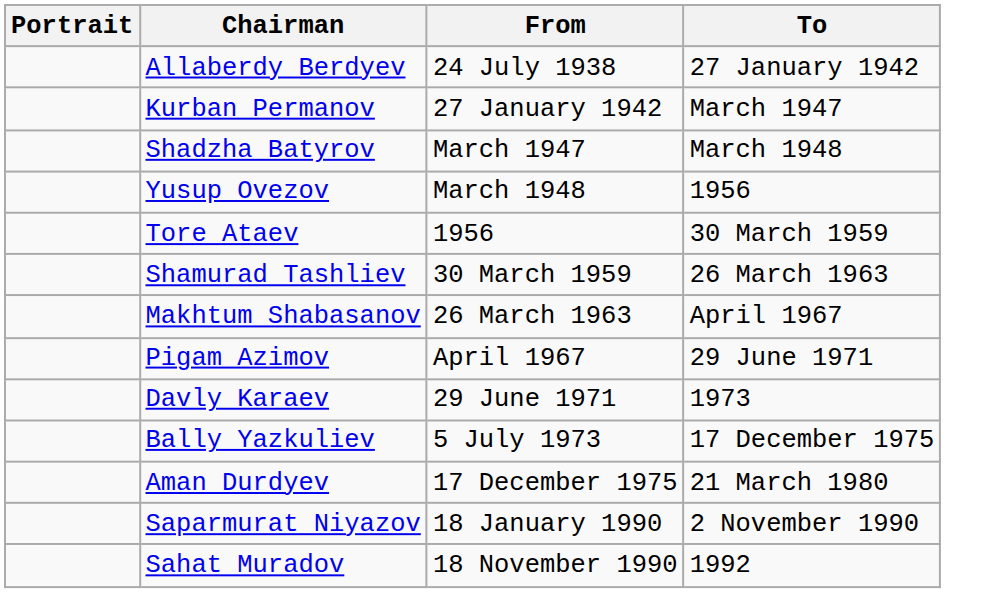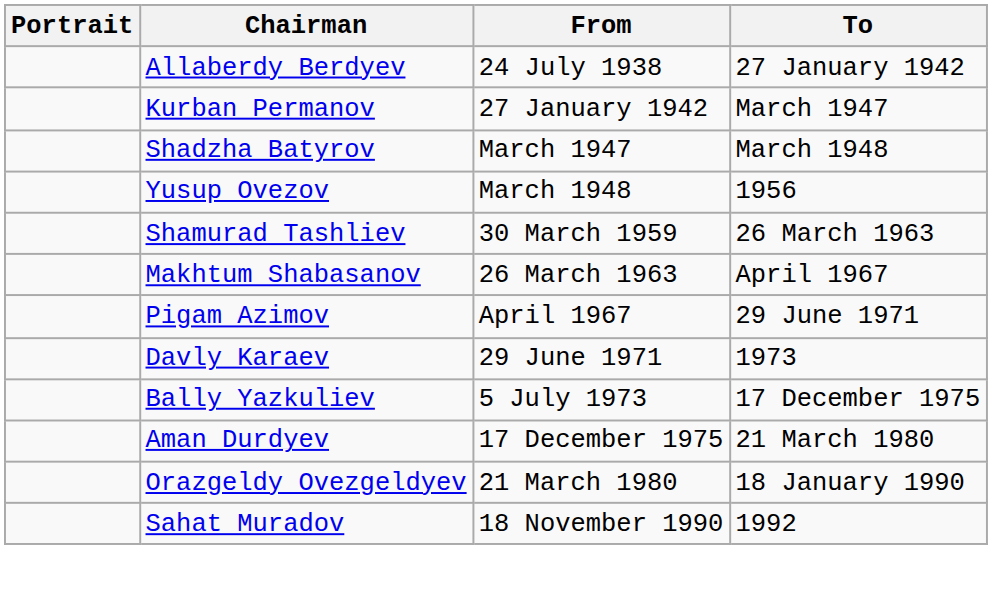- row: Tore Ataev | 1956 | 30 March 1959
+ row: Orazgeldy Ovezgeldyev | 21 March 1980 | 18 January 1990
- row: Saparmurat Niyazov | 18 January 1990 | 2 November 1990
